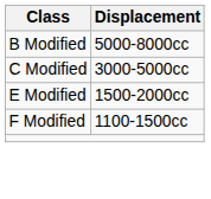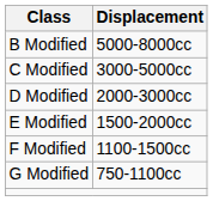+ row: D Modified | 2000-3000cc
+ row: G Modified | 750-1100cc
